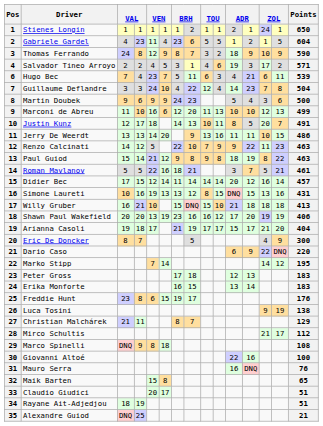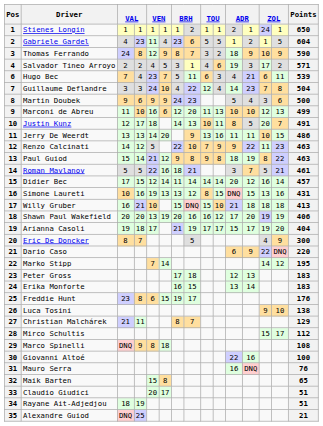Shawn Paul Wakefield | column 7: 23 -> 20
Arianna Casoli | column 13: 21 -> 19
Luca Tosini | column 14: 19 -> 10
Mirco Schultis | column 13: 21 -> 15
